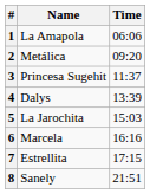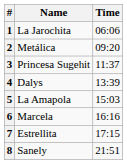1 | Name: La Amapola -> La Jarochita
5 | Name: La Jarochita -> La Amapola
